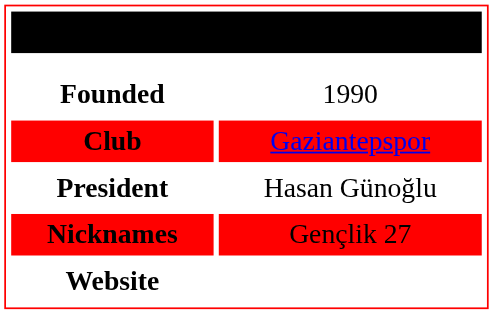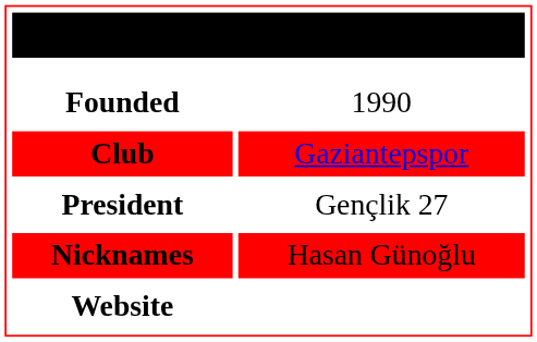President | column 2: Hasan Günoğlu -> Gençlik 27
Nicknames | column 2: Gençlik 27 -> Hasan Günoğlu
